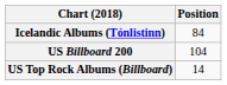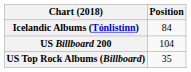US Top Rock Albums (Billboard) | Position: 14 -> 35
